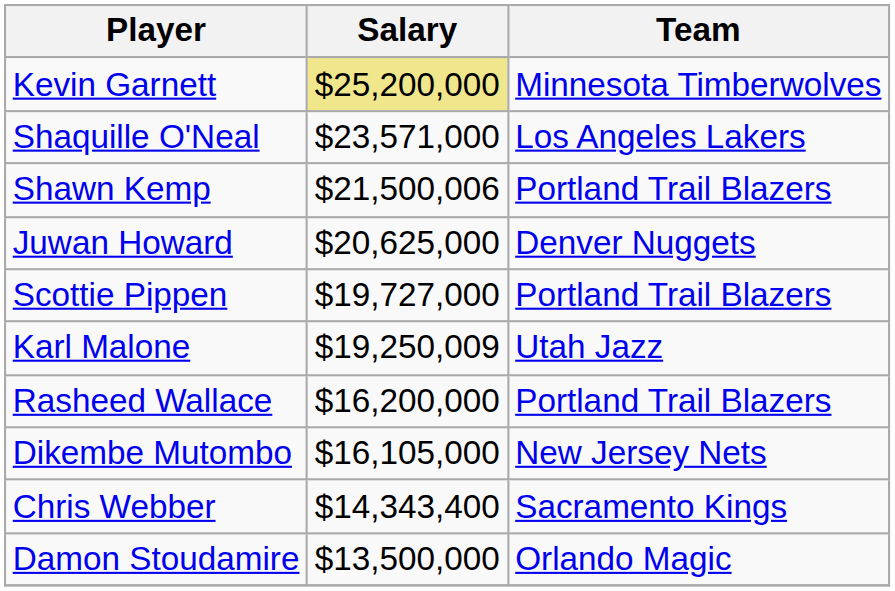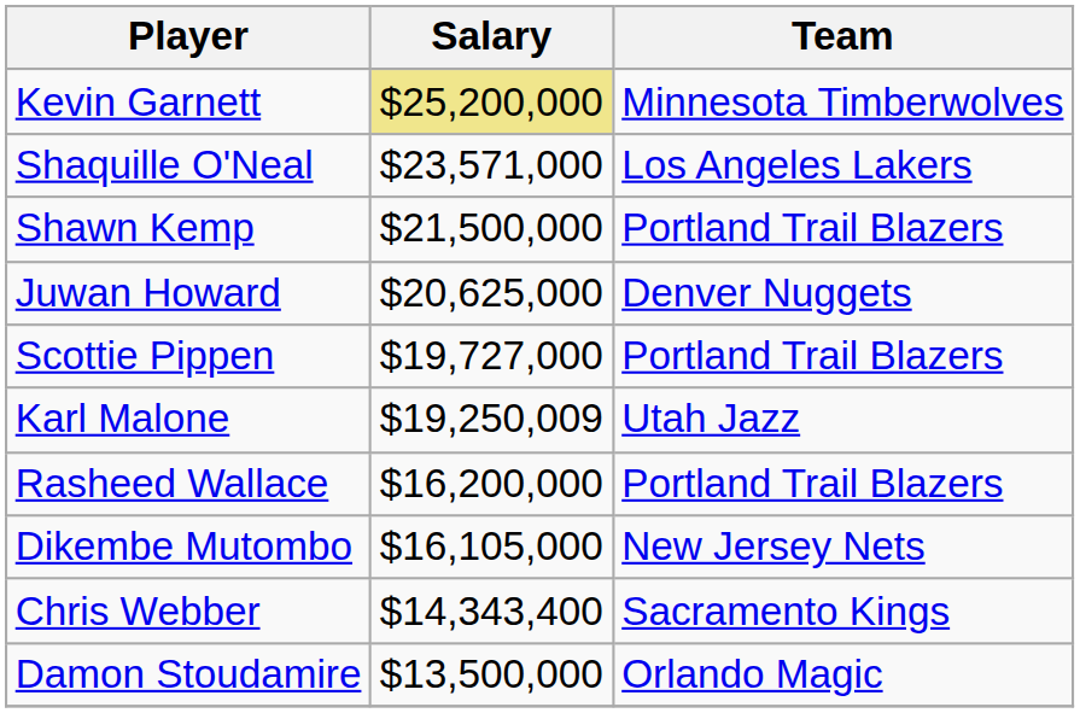Shawn Kemp | Salary: $21,500,006 -> $21,500,000
